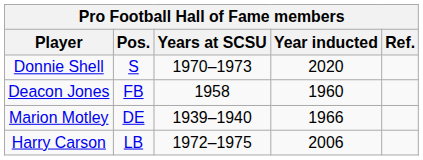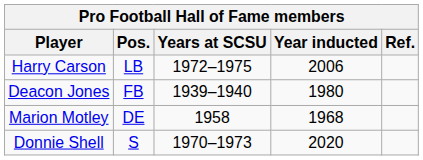rows swapped: Harry Carson <-> Donnie Shell
Deacon Jones | Years at SCSU: 1958 -> 1939–1940
Deacon Jones | Year inducted: 1960 -> 1980
Marion Motley | Years at SCSU: 1939–1940 -> 1958
Marion Motley | Year inducted: 1966 -> 1968
